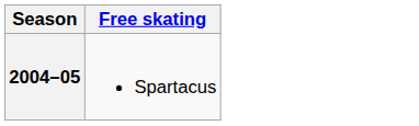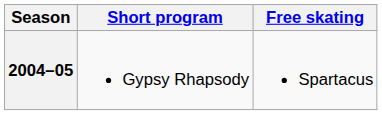+ column: Short program | Gypsy Rhapsody
